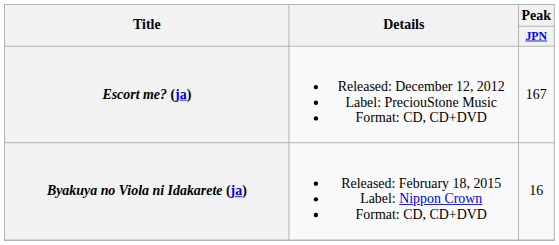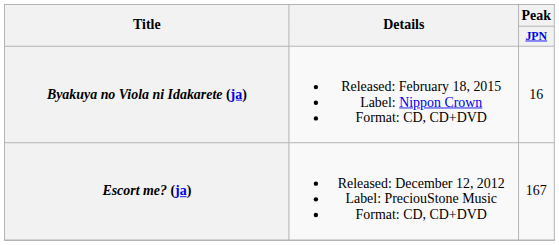rows swapped: Escort me? (ja) <-> Byakuya no Viola ni Idakarete (ja)
